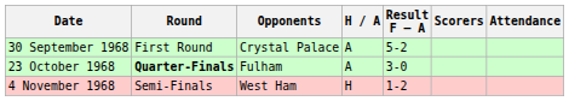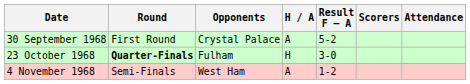23 October 1968 | H / A: A -> H
4 November 1968 | H / A: H -> A
